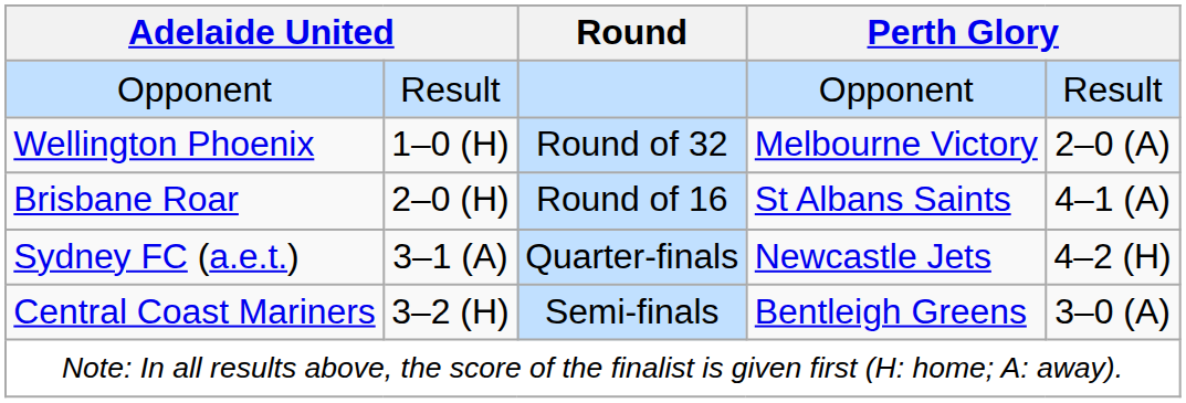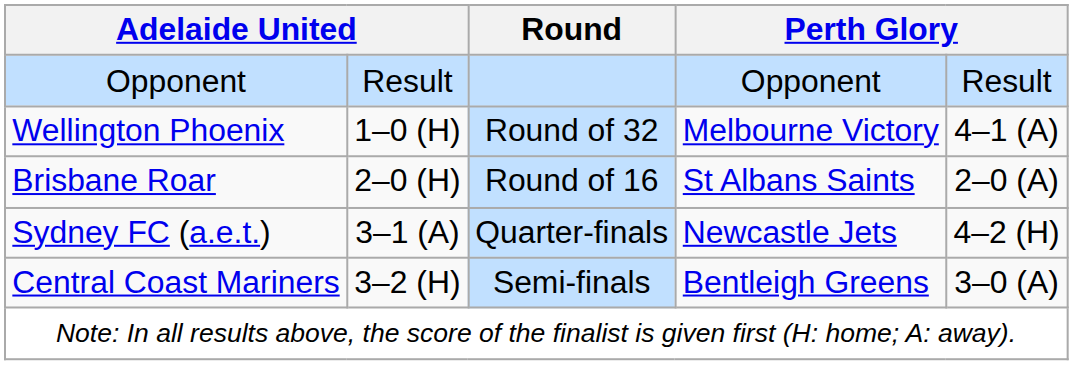Wellington Phoenix | column 5: 2–0 (A) -> 4–1 (A)
Brisbane Roar | column 5: 4–1 (A) -> 2–0 (A)
